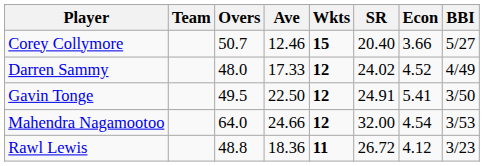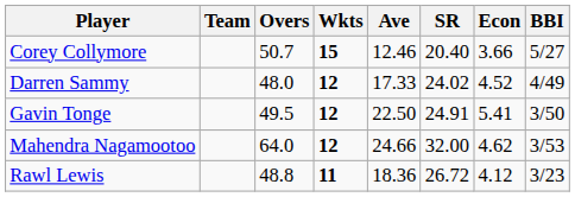columns swapped: Wkts <-> Ave
Mahendra Nagamootoo | Econ: 4.54 -> 4.62
